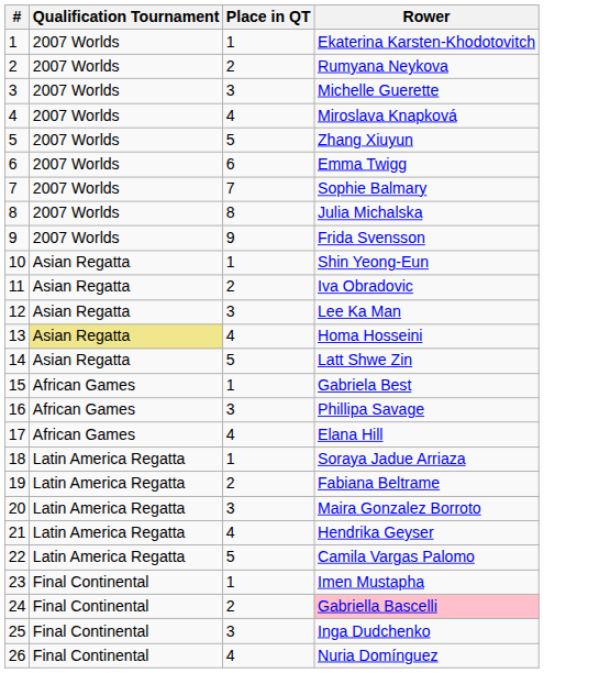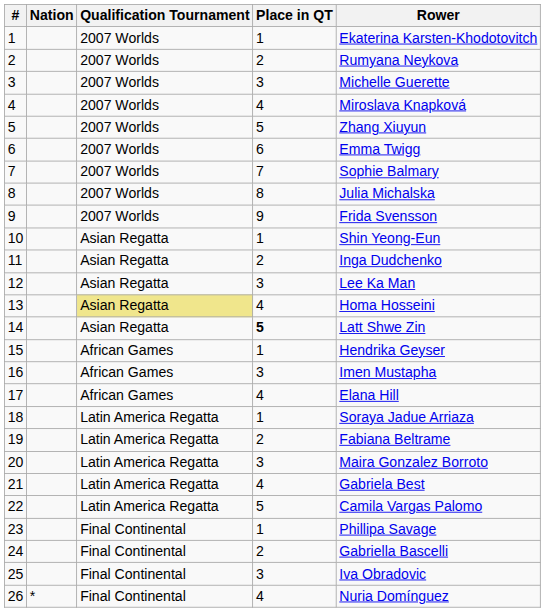+ column: Nation | *
11 | Rower: Iva Obradovic -> Inga Dudchenko
14 | Place in QT: normal -> bold
15 | Rower: Gabriela Best -> Hendrika Geyser
16 | Rower: Phillipa Savage -> Imen Mustapha
21 | Rower: Hendrika Geyser -> Gabriela Best
23 | Rower: Imen Mustapha -> Phillipa Savage
24 | Rower: pink background -> no background
25 | Rower: Inga Dudchenko -> Iva Obradovic
